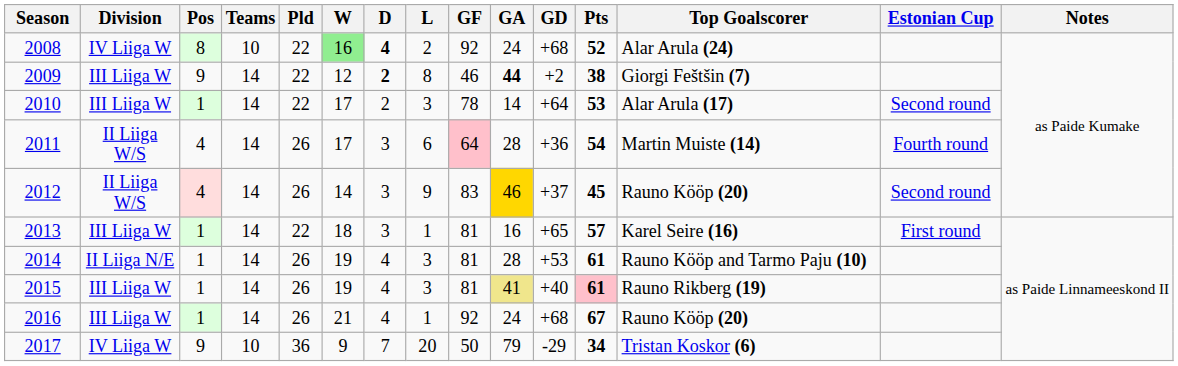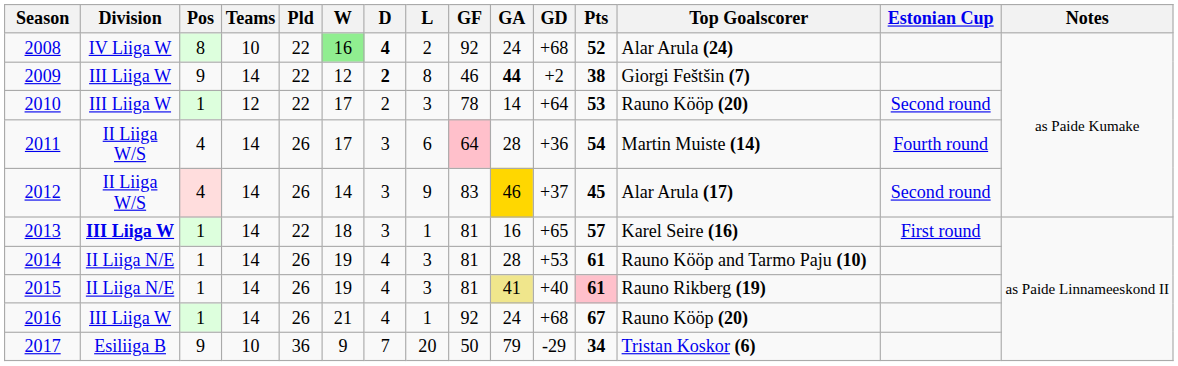2010 | Teams: 14 -> 12
2010 | Top Goalscorer: Alar Arula (17) -> Rauno Kööp (20)
2012 | Top Goalscorer: Rauno Kööp (20) -> Alar Arula (17)
2013 | Division: normal -> bold
2015 | Division: III Liiga W -> II Liiga N/E
2017 | Division: IV Liiga W -> Esiliiga B
